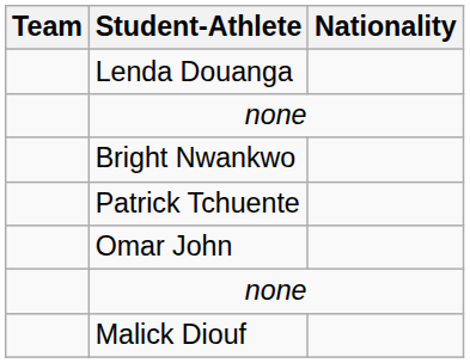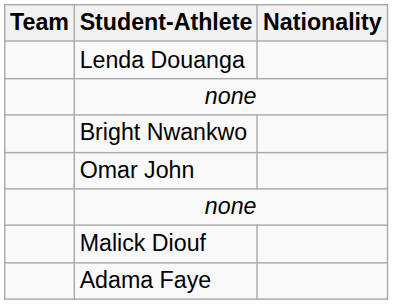- row: Patrick Tchuente
+ row: Adama Faye
